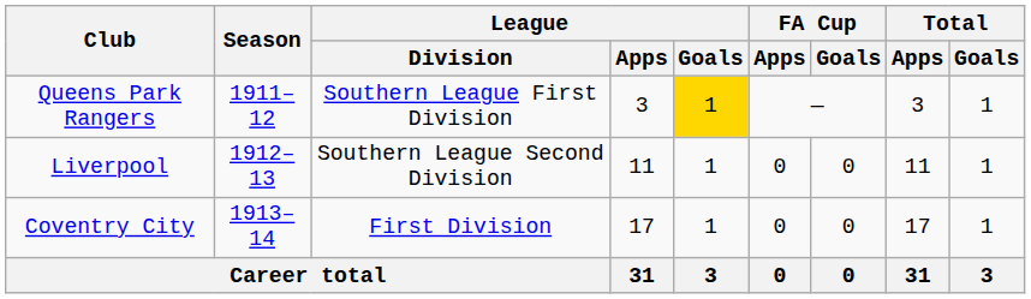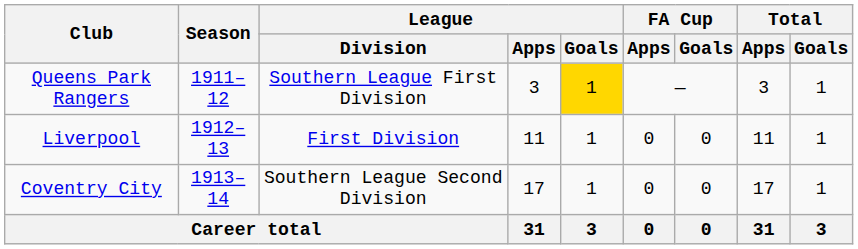Liverpool | League / Division: Southern League Second Division -> First Division
Coventry City | League / Division: First Division -> Southern League Second Division
